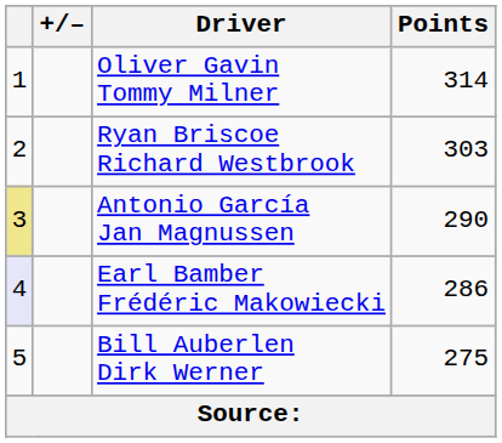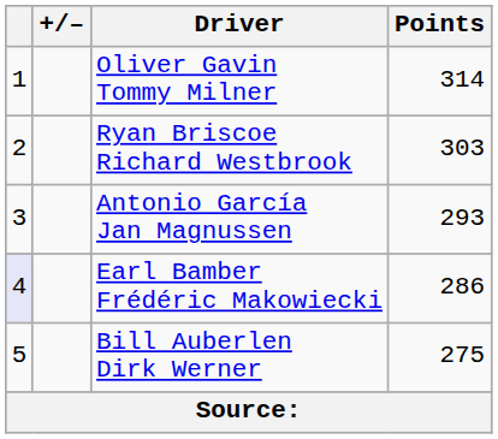Antonio García Jan Magnussen | column 1: khaki background -> no background
Antonio García Jan Magnussen | Points: 290 -> 293
